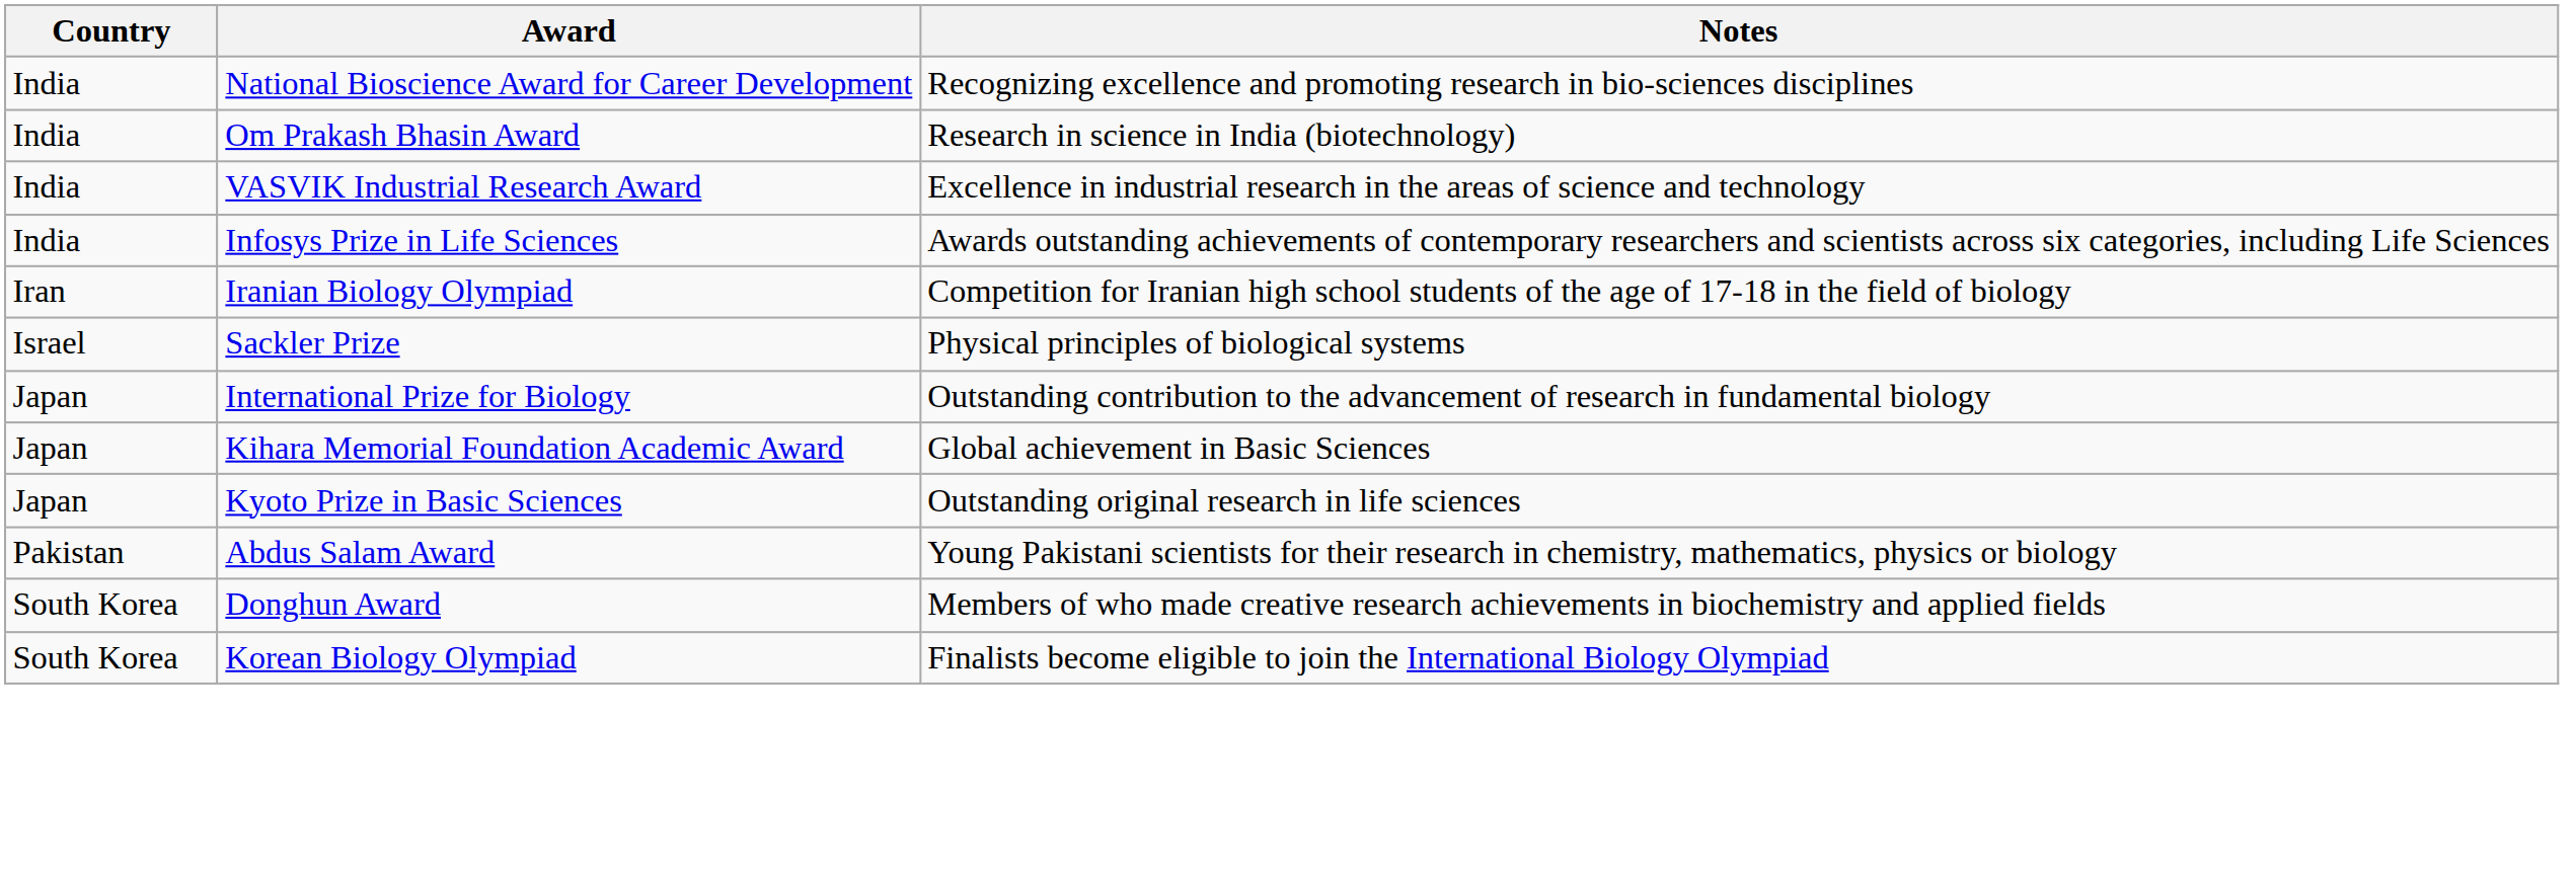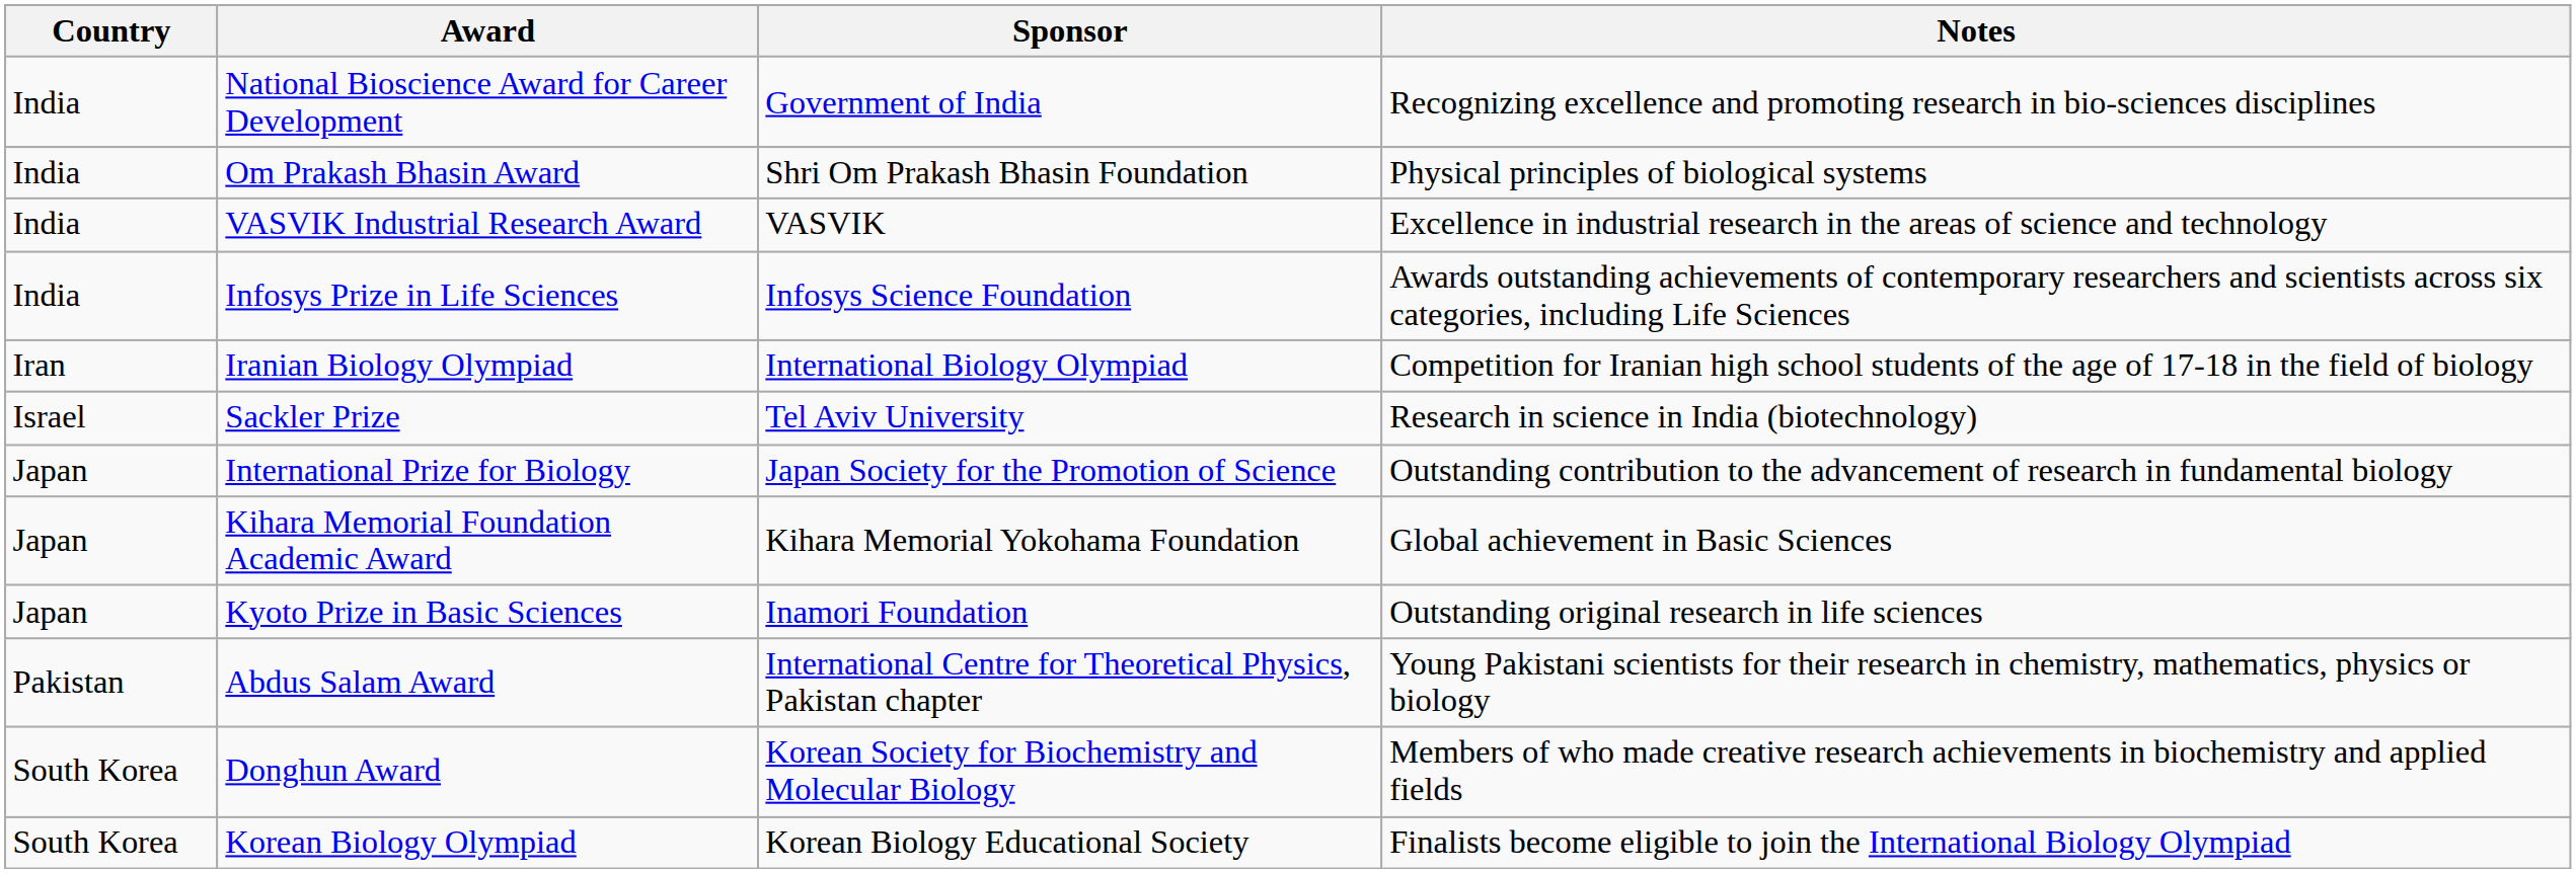+ column: Sponsor | Government of India | Shri Om Prakash Bhasin Foundation | VASVIK | Infosys Science Foundation | International Biology Olympiad | Tel Aviv University | Japan Society for the Promotion of Science | Kihara Memorial Yokohama Foundation | Inamori Foundation | International Centre for Theoretical Physics, Pakistan chapter | Korean Society for Biochemistry and Molecular Biology | Korean Biology Educational Society
Om Prakash Bhasin Award | Notes: Research in science in India (biotechnology) -> Physical principles of biological systems
Sackler Prize | Notes: Physical principles of biological systems -> Research in science in India (biotechnology)
